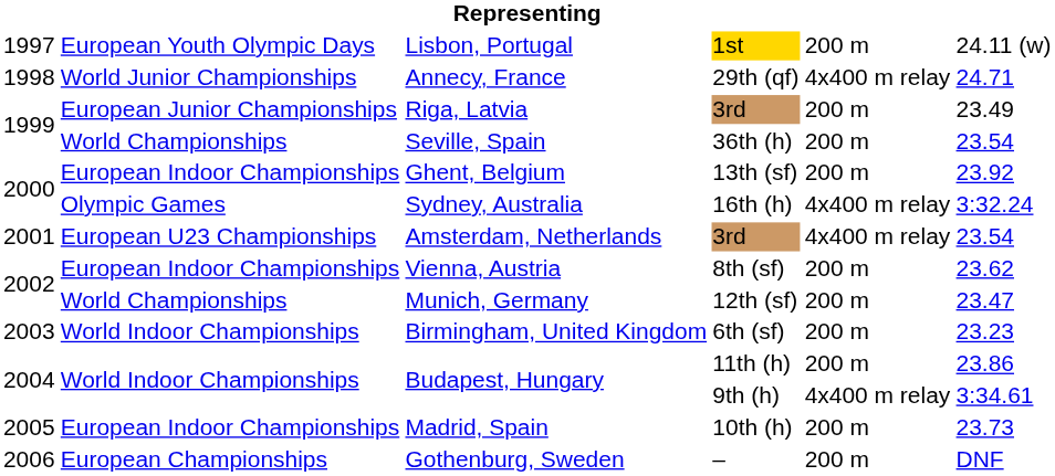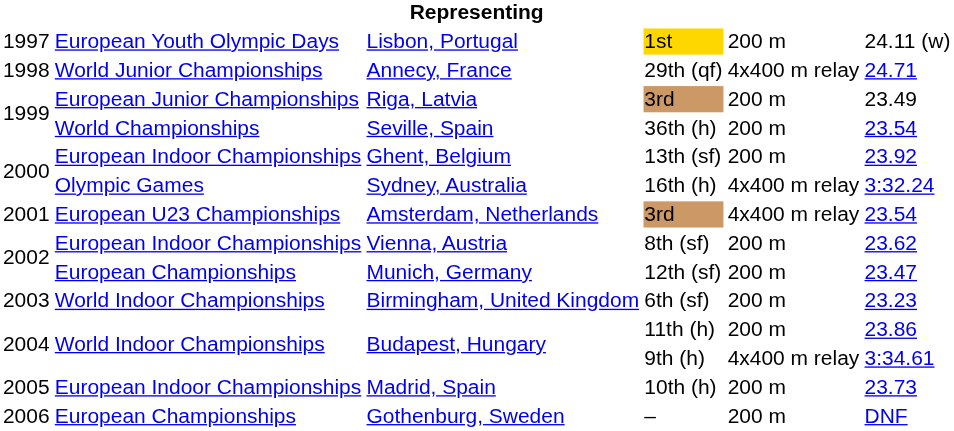Munich, Germany | column 2: World Championships -> European Championships
